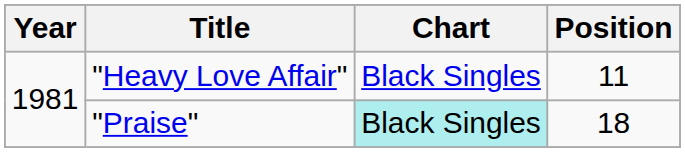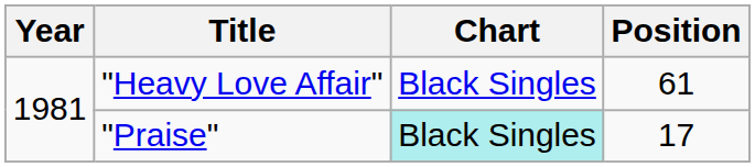"Heavy Love Affair" | Position: 11 -> 61
"Praise" | Position: 18 -> 17
